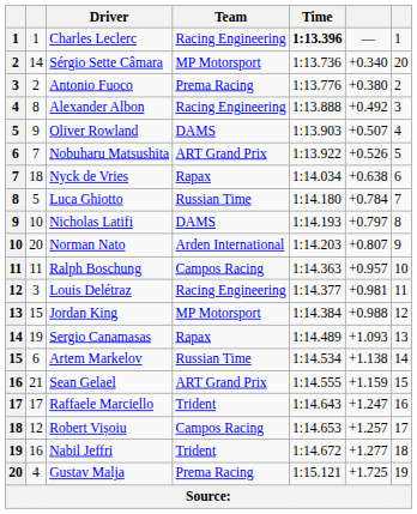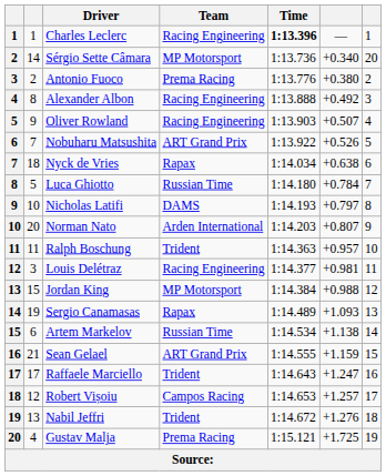Oliver Rowland | Team: DAMS -> Racing Engineering
Ralph Boschung | Team: Campos Racing -> Trident
Nabil Jeffri | column 2: 16 -> 13
Nabil Jeffri | column 6: +1.277 -> +1.276
